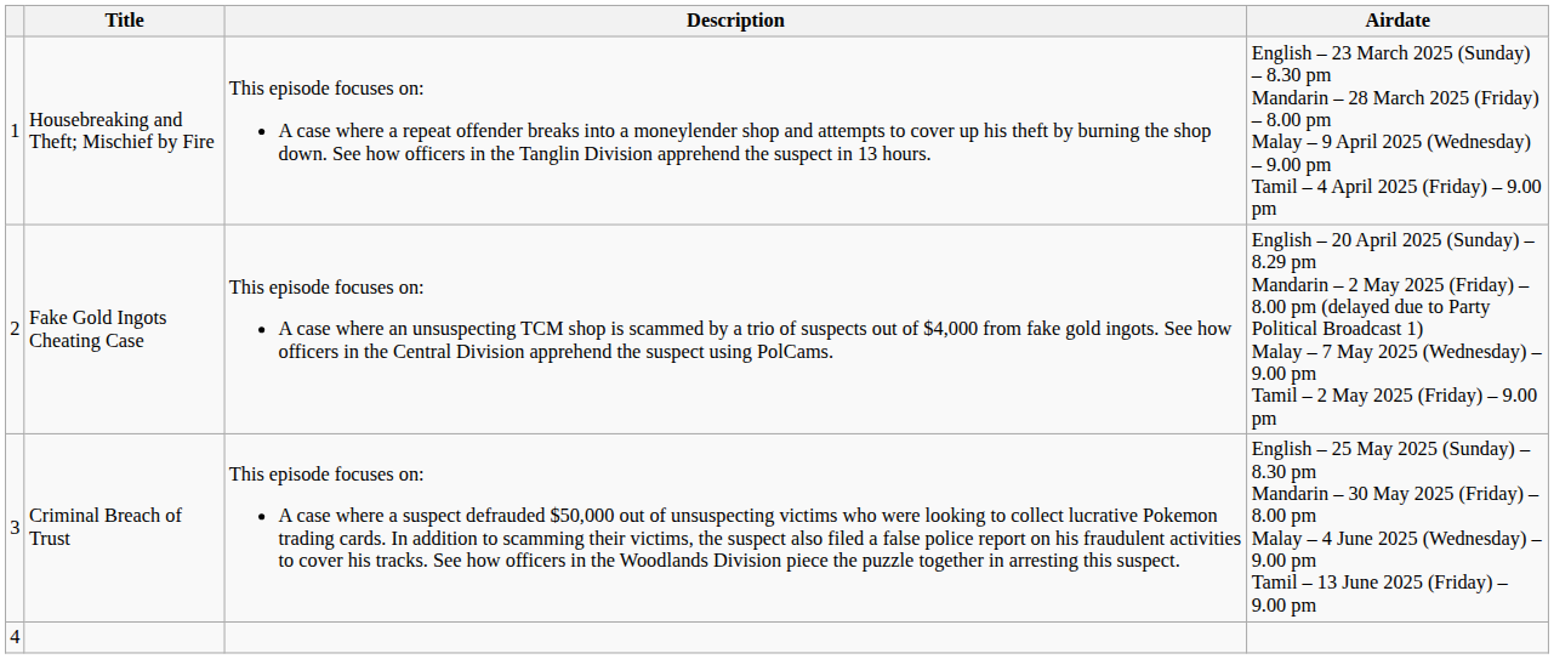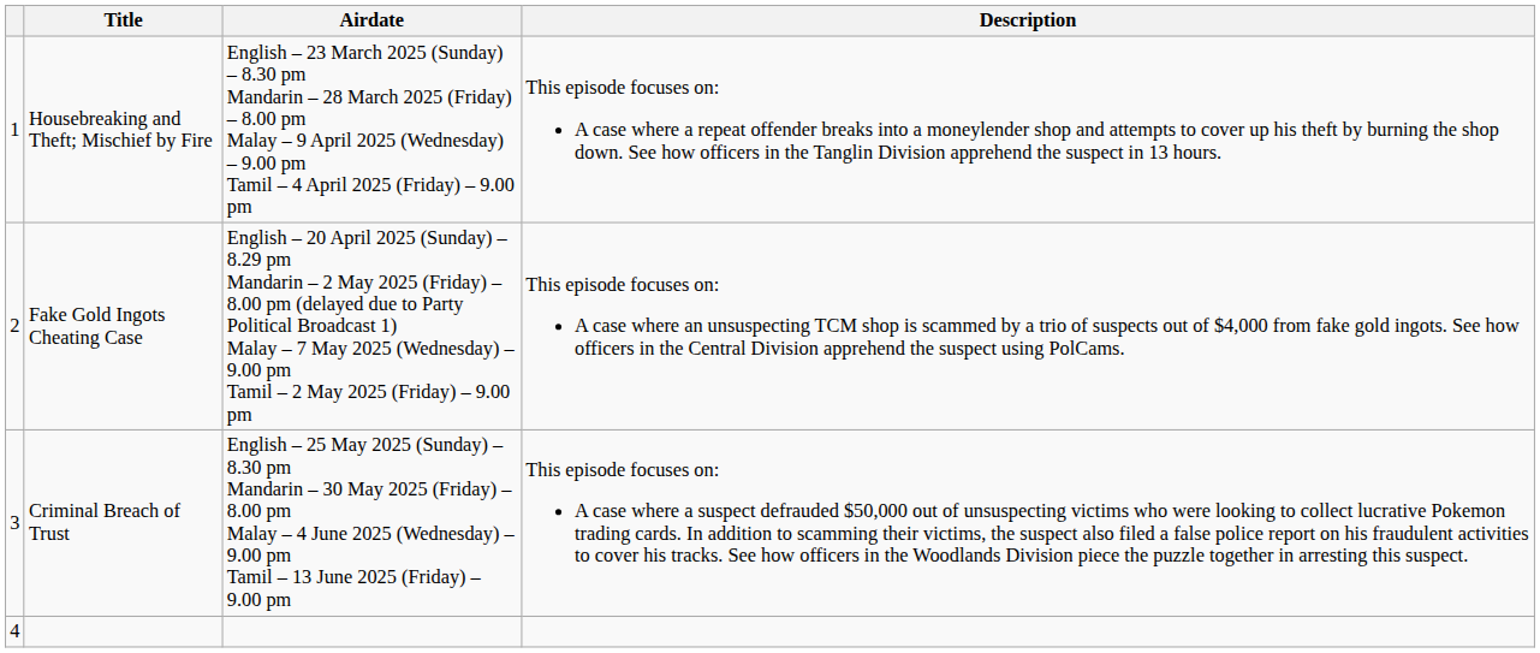columns swapped: Description <-> Airdate
